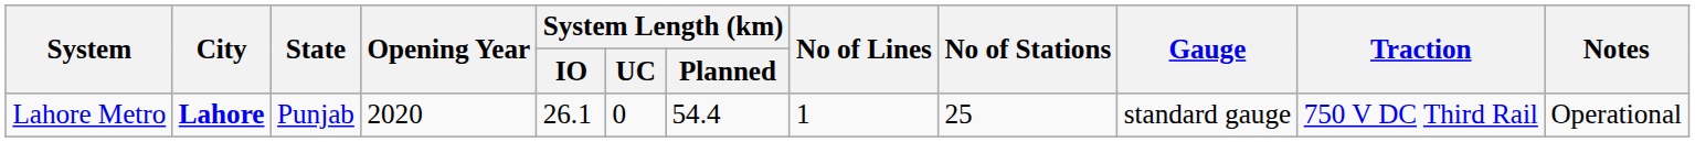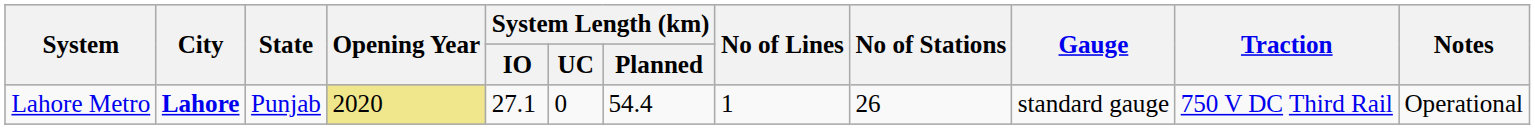Lahore Metro | Opening Year: no background -> khaki background
Lahore Metro | System Length (km) / IO: 26.1 -> 27.1
Lahore Metro | No of Stations: 25 -> 26
